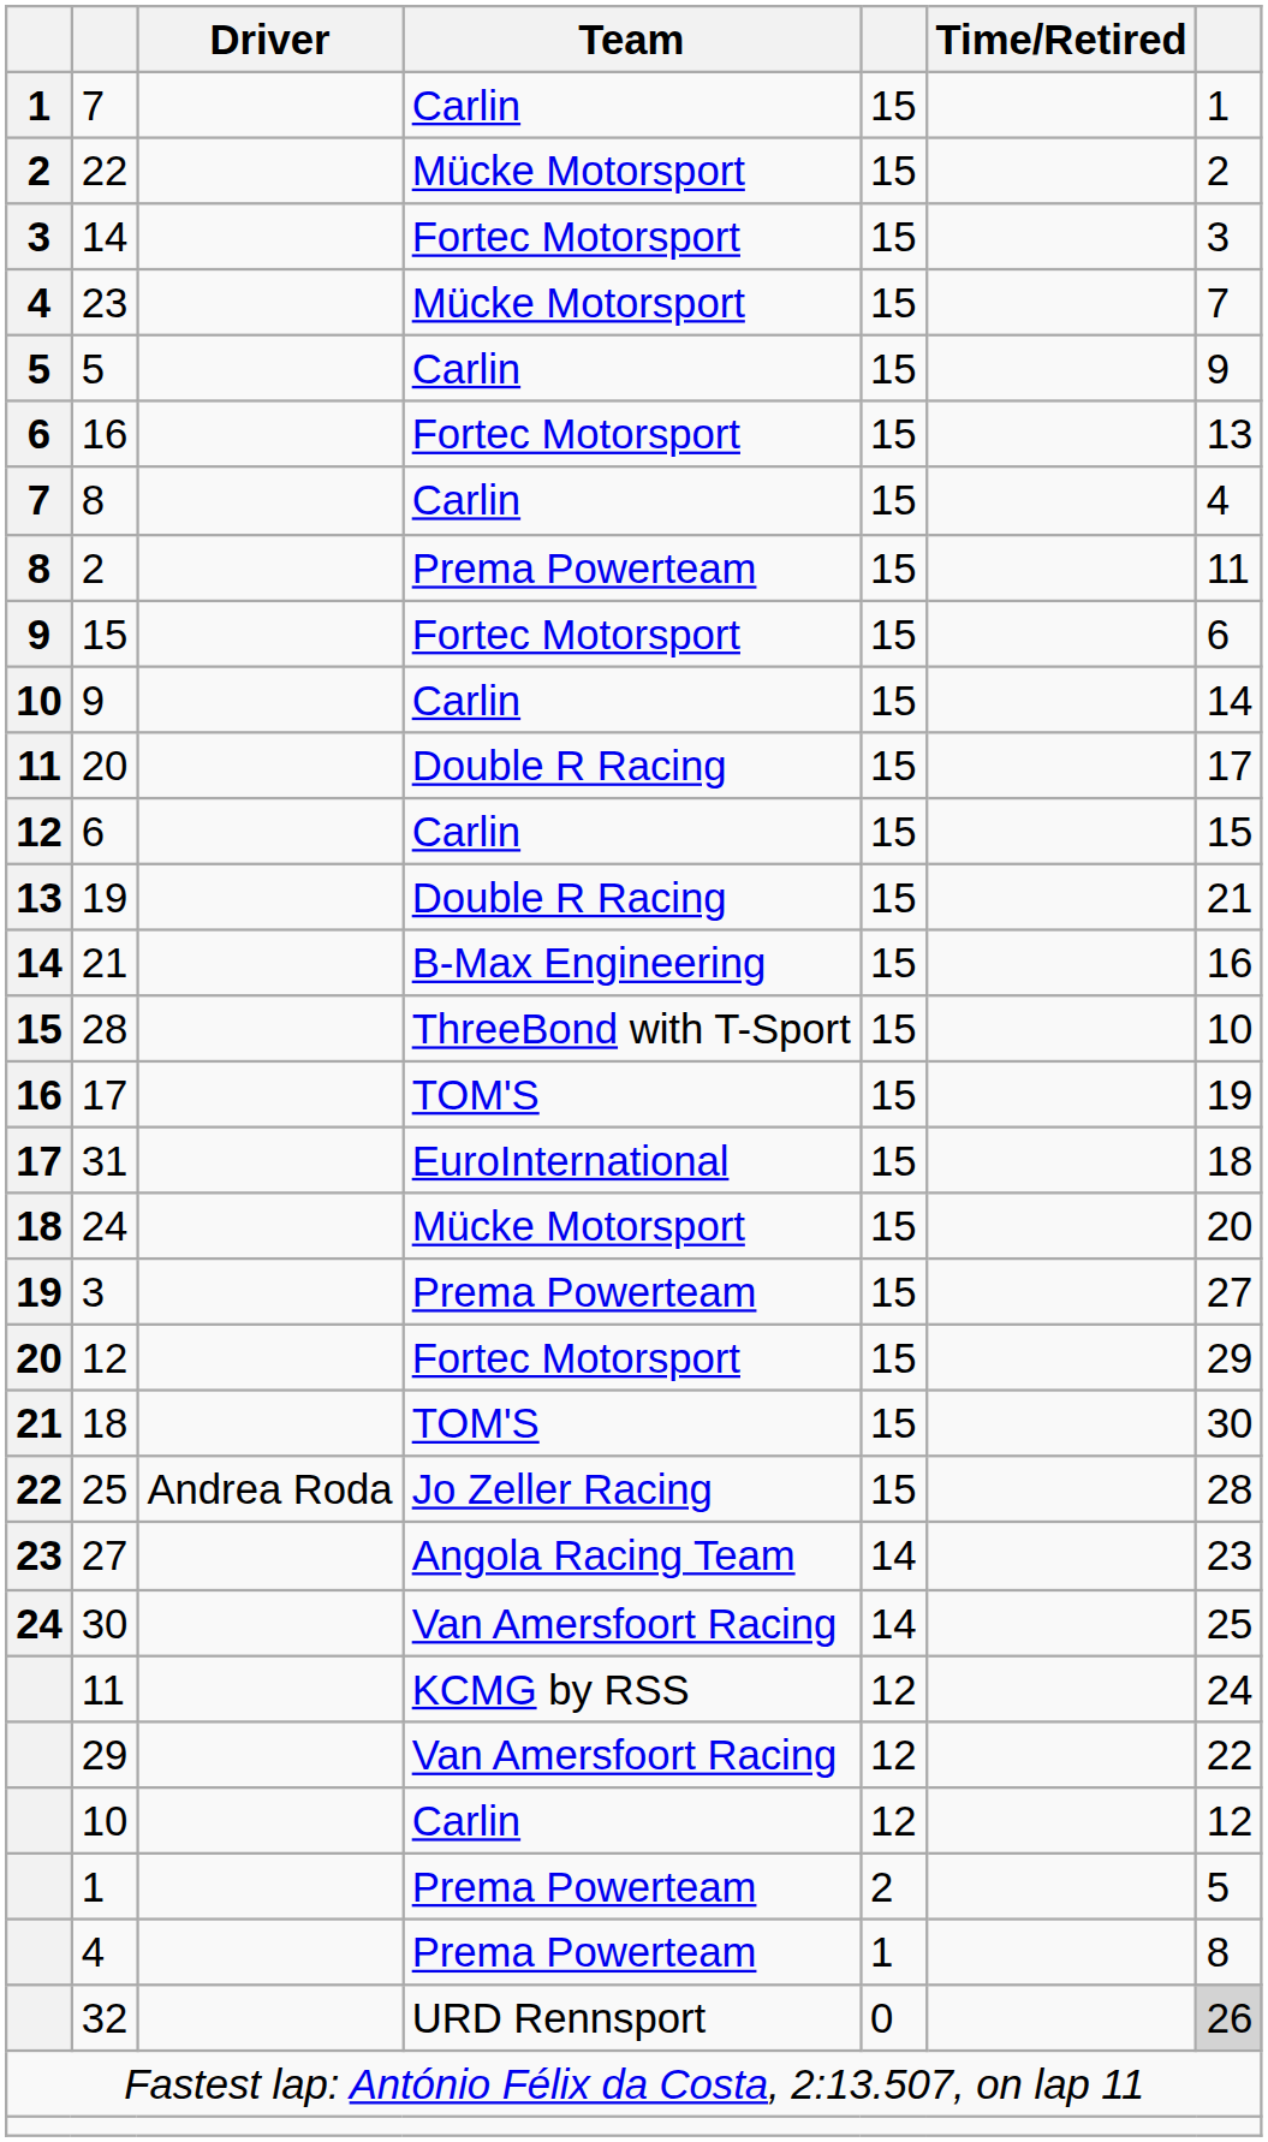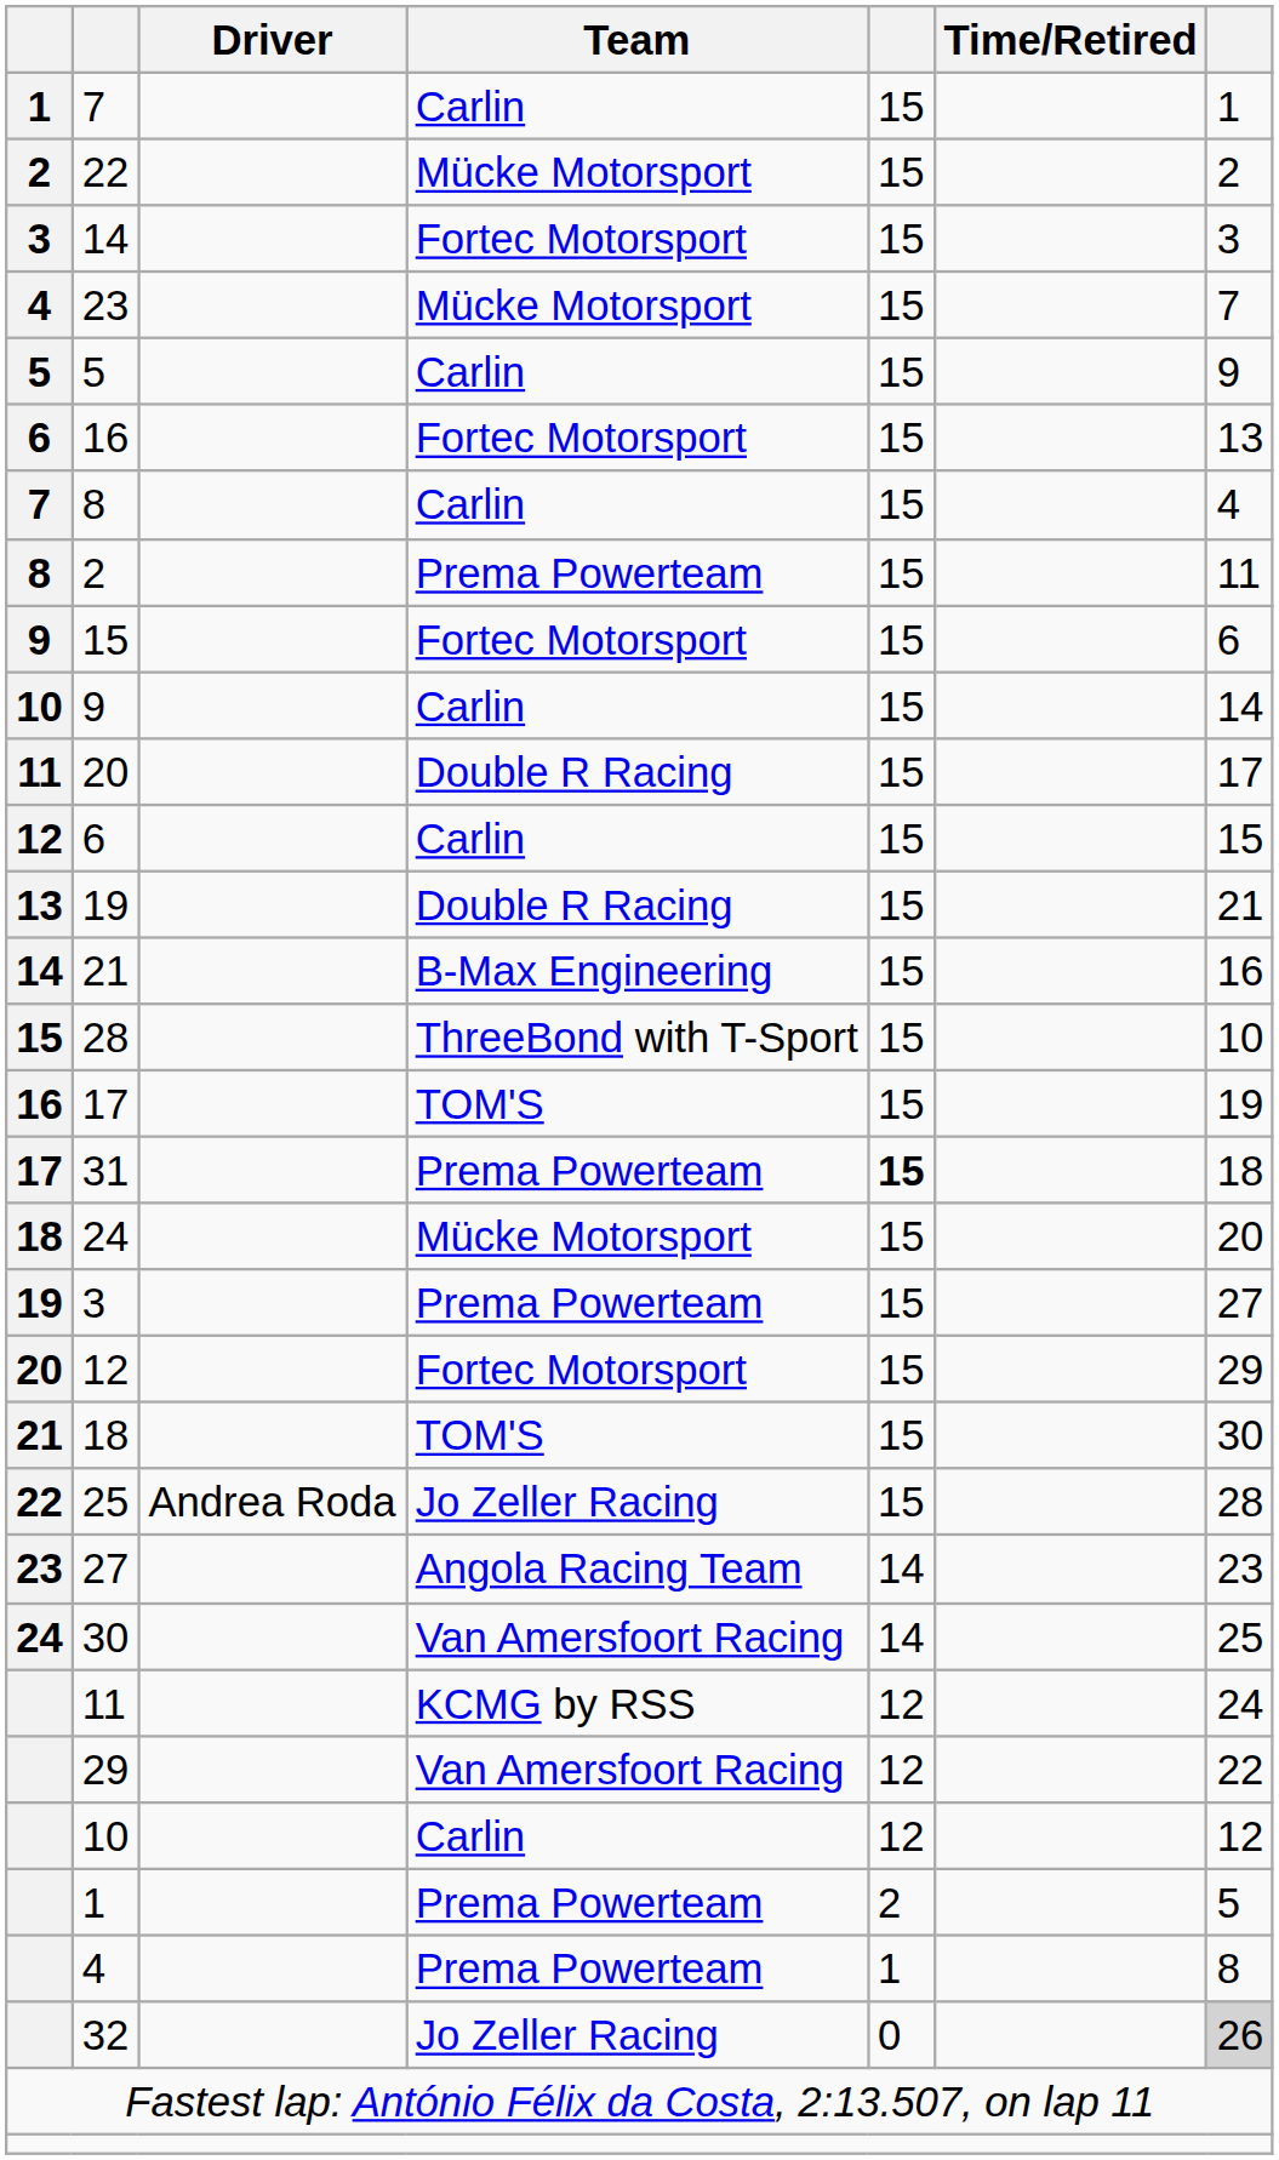31 | Team: EuroInternational -> Prema Powerteam
31 | column 5: normal -> bold
32 | Team: URD Rennsport -> Jo Zeller Racing
